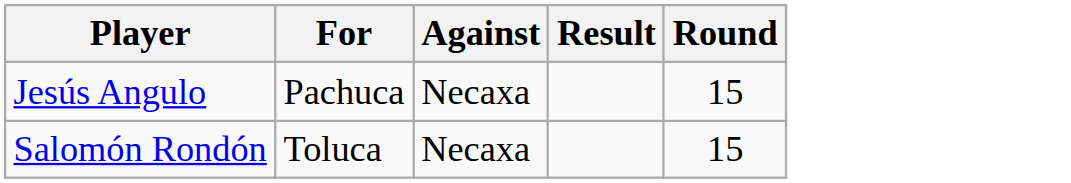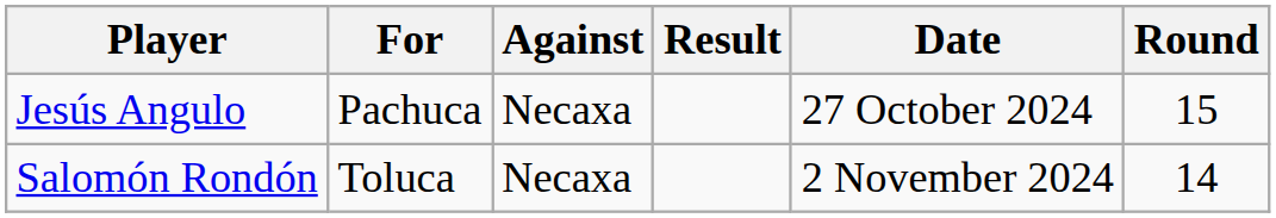+ column: Date | 27 October 2024 | 2 November 2024
Salomón Rondón | Round: 15 -> 14
